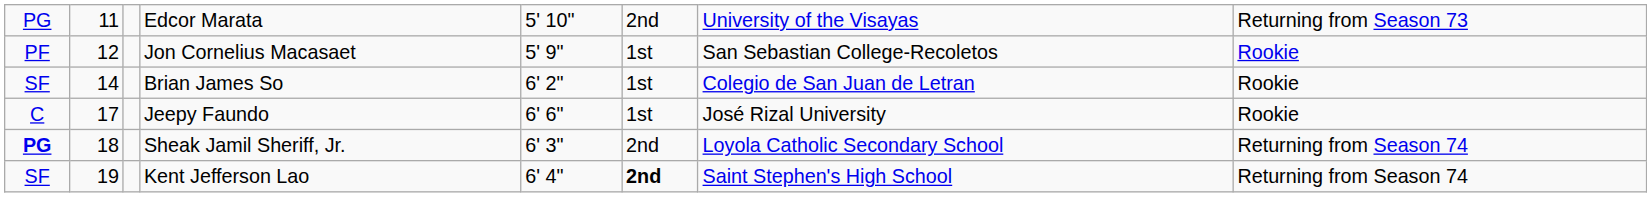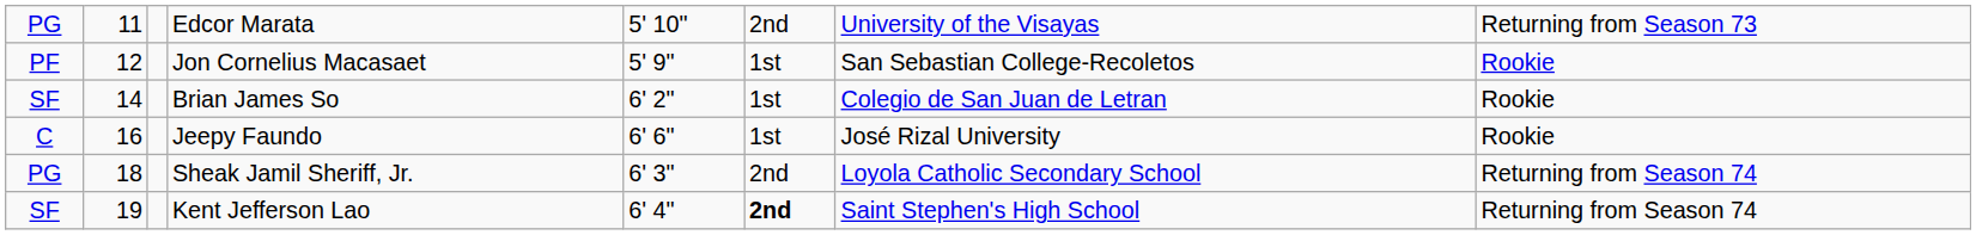Jeepy Faundo | column 2: 17 -> 16
Sheak Jamil Sheriff, Jr. | column 1: bold -> normal
